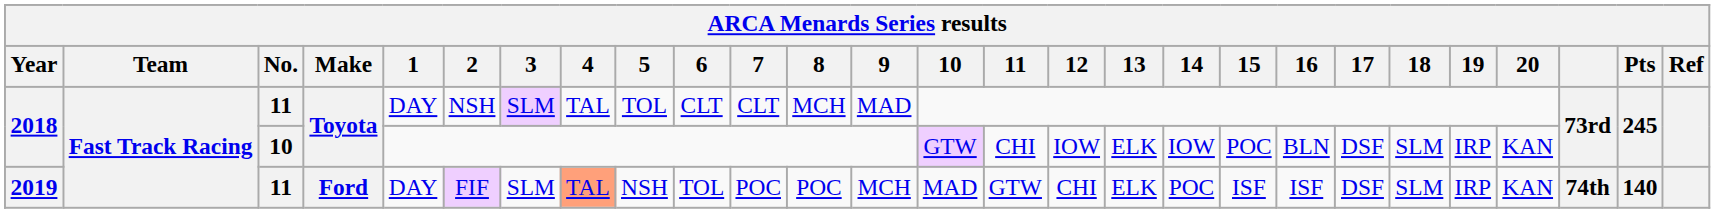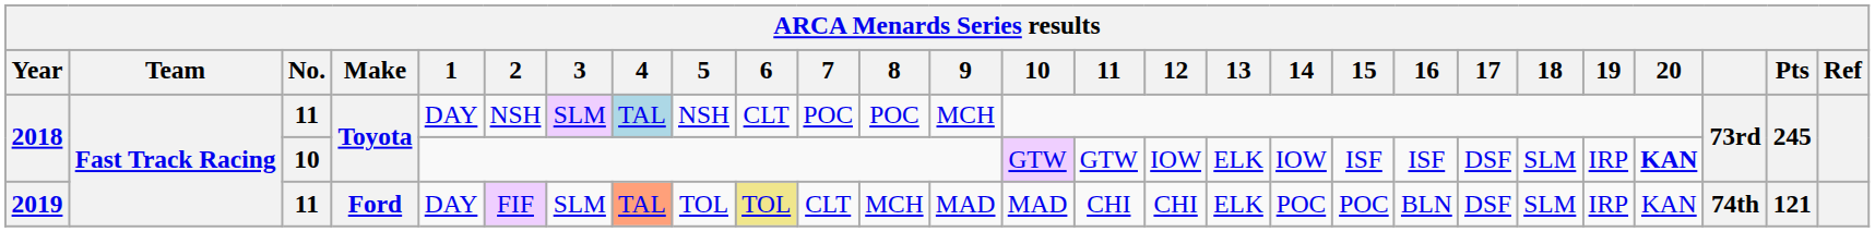2018 / 11 | 4: no background -> lightblue background
2018 / 11 | 5: TOL -> NSH
2018 / 11 | 7: CLT -> POC
2018 / 11 | 8: MCH -> POC
2018 / 11 | 9: MAD -> MCH
2018 / 10 | 11: CHI -> GTW
2018 / 10 | 15: POC -> ISF
2018 / 10 | 16: BLN -> ISF
2018 / 10 | 20: normal -> bold
2019 | 5: NSH -> TOL
2019 | 6: no background -> khaki background
2019 | 7: POC -> CLT
2019 | 8: POC -> MCH
2019 | 9: MCH -> MAD
2019 | 11: GTW -> CHI
2019 | 15: ISF -> POC
2019 | 16: ISF -> BLN
2019 | Pts: 140 -> 121
